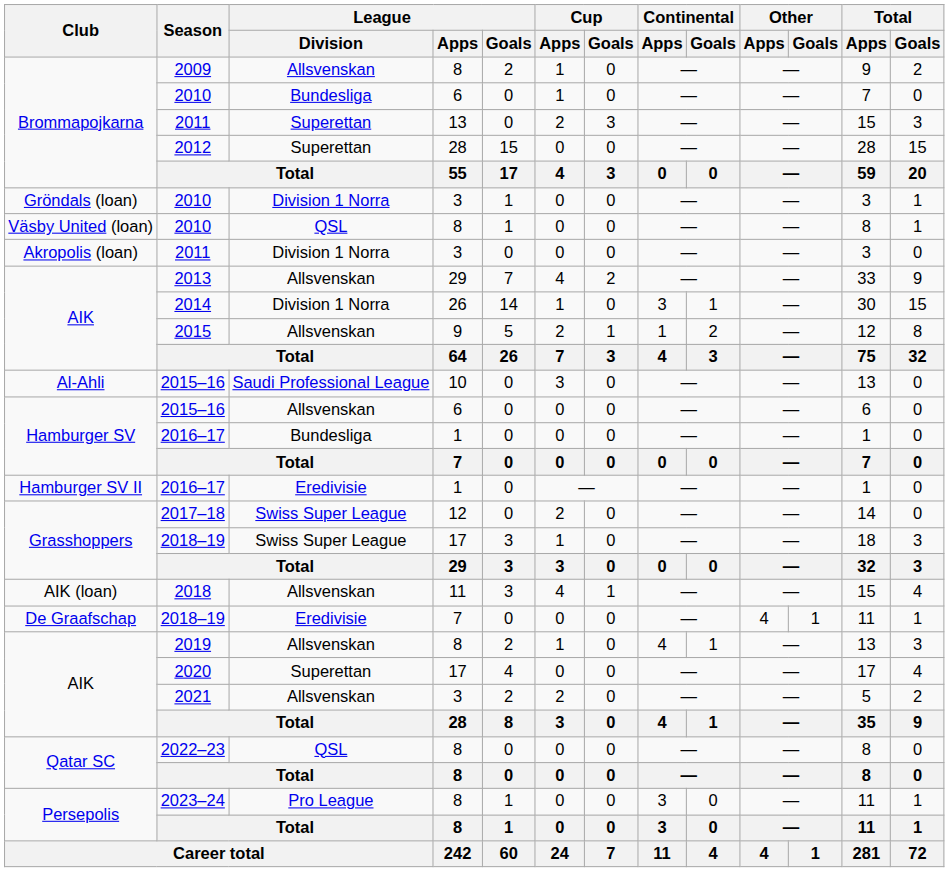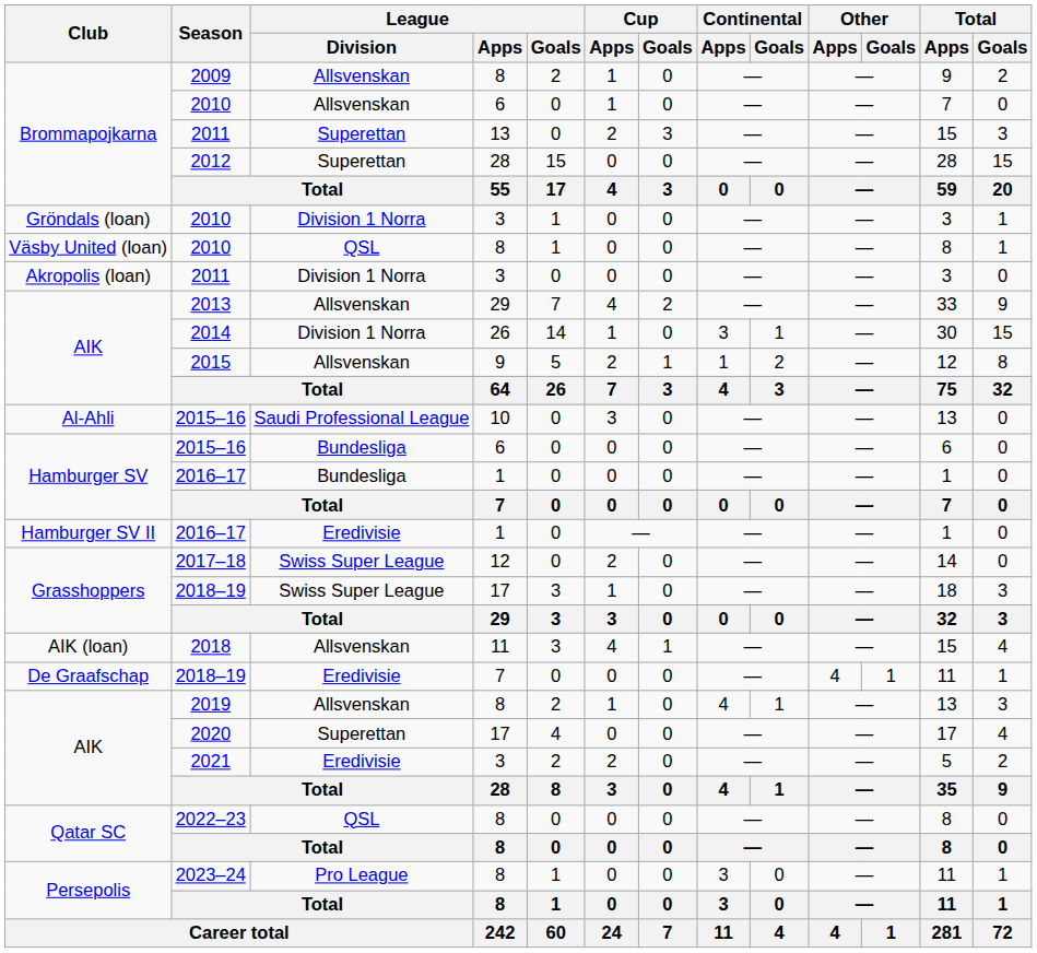Brommapojkarna / 2010 | League / Division: Bundesliga -> Allsvenskan
Hamburger SV / 2015–16 | League / Division: Allsvenskan -> Bundesliga
2021 | League / Division: Allsvenskan -> Eredivisie
